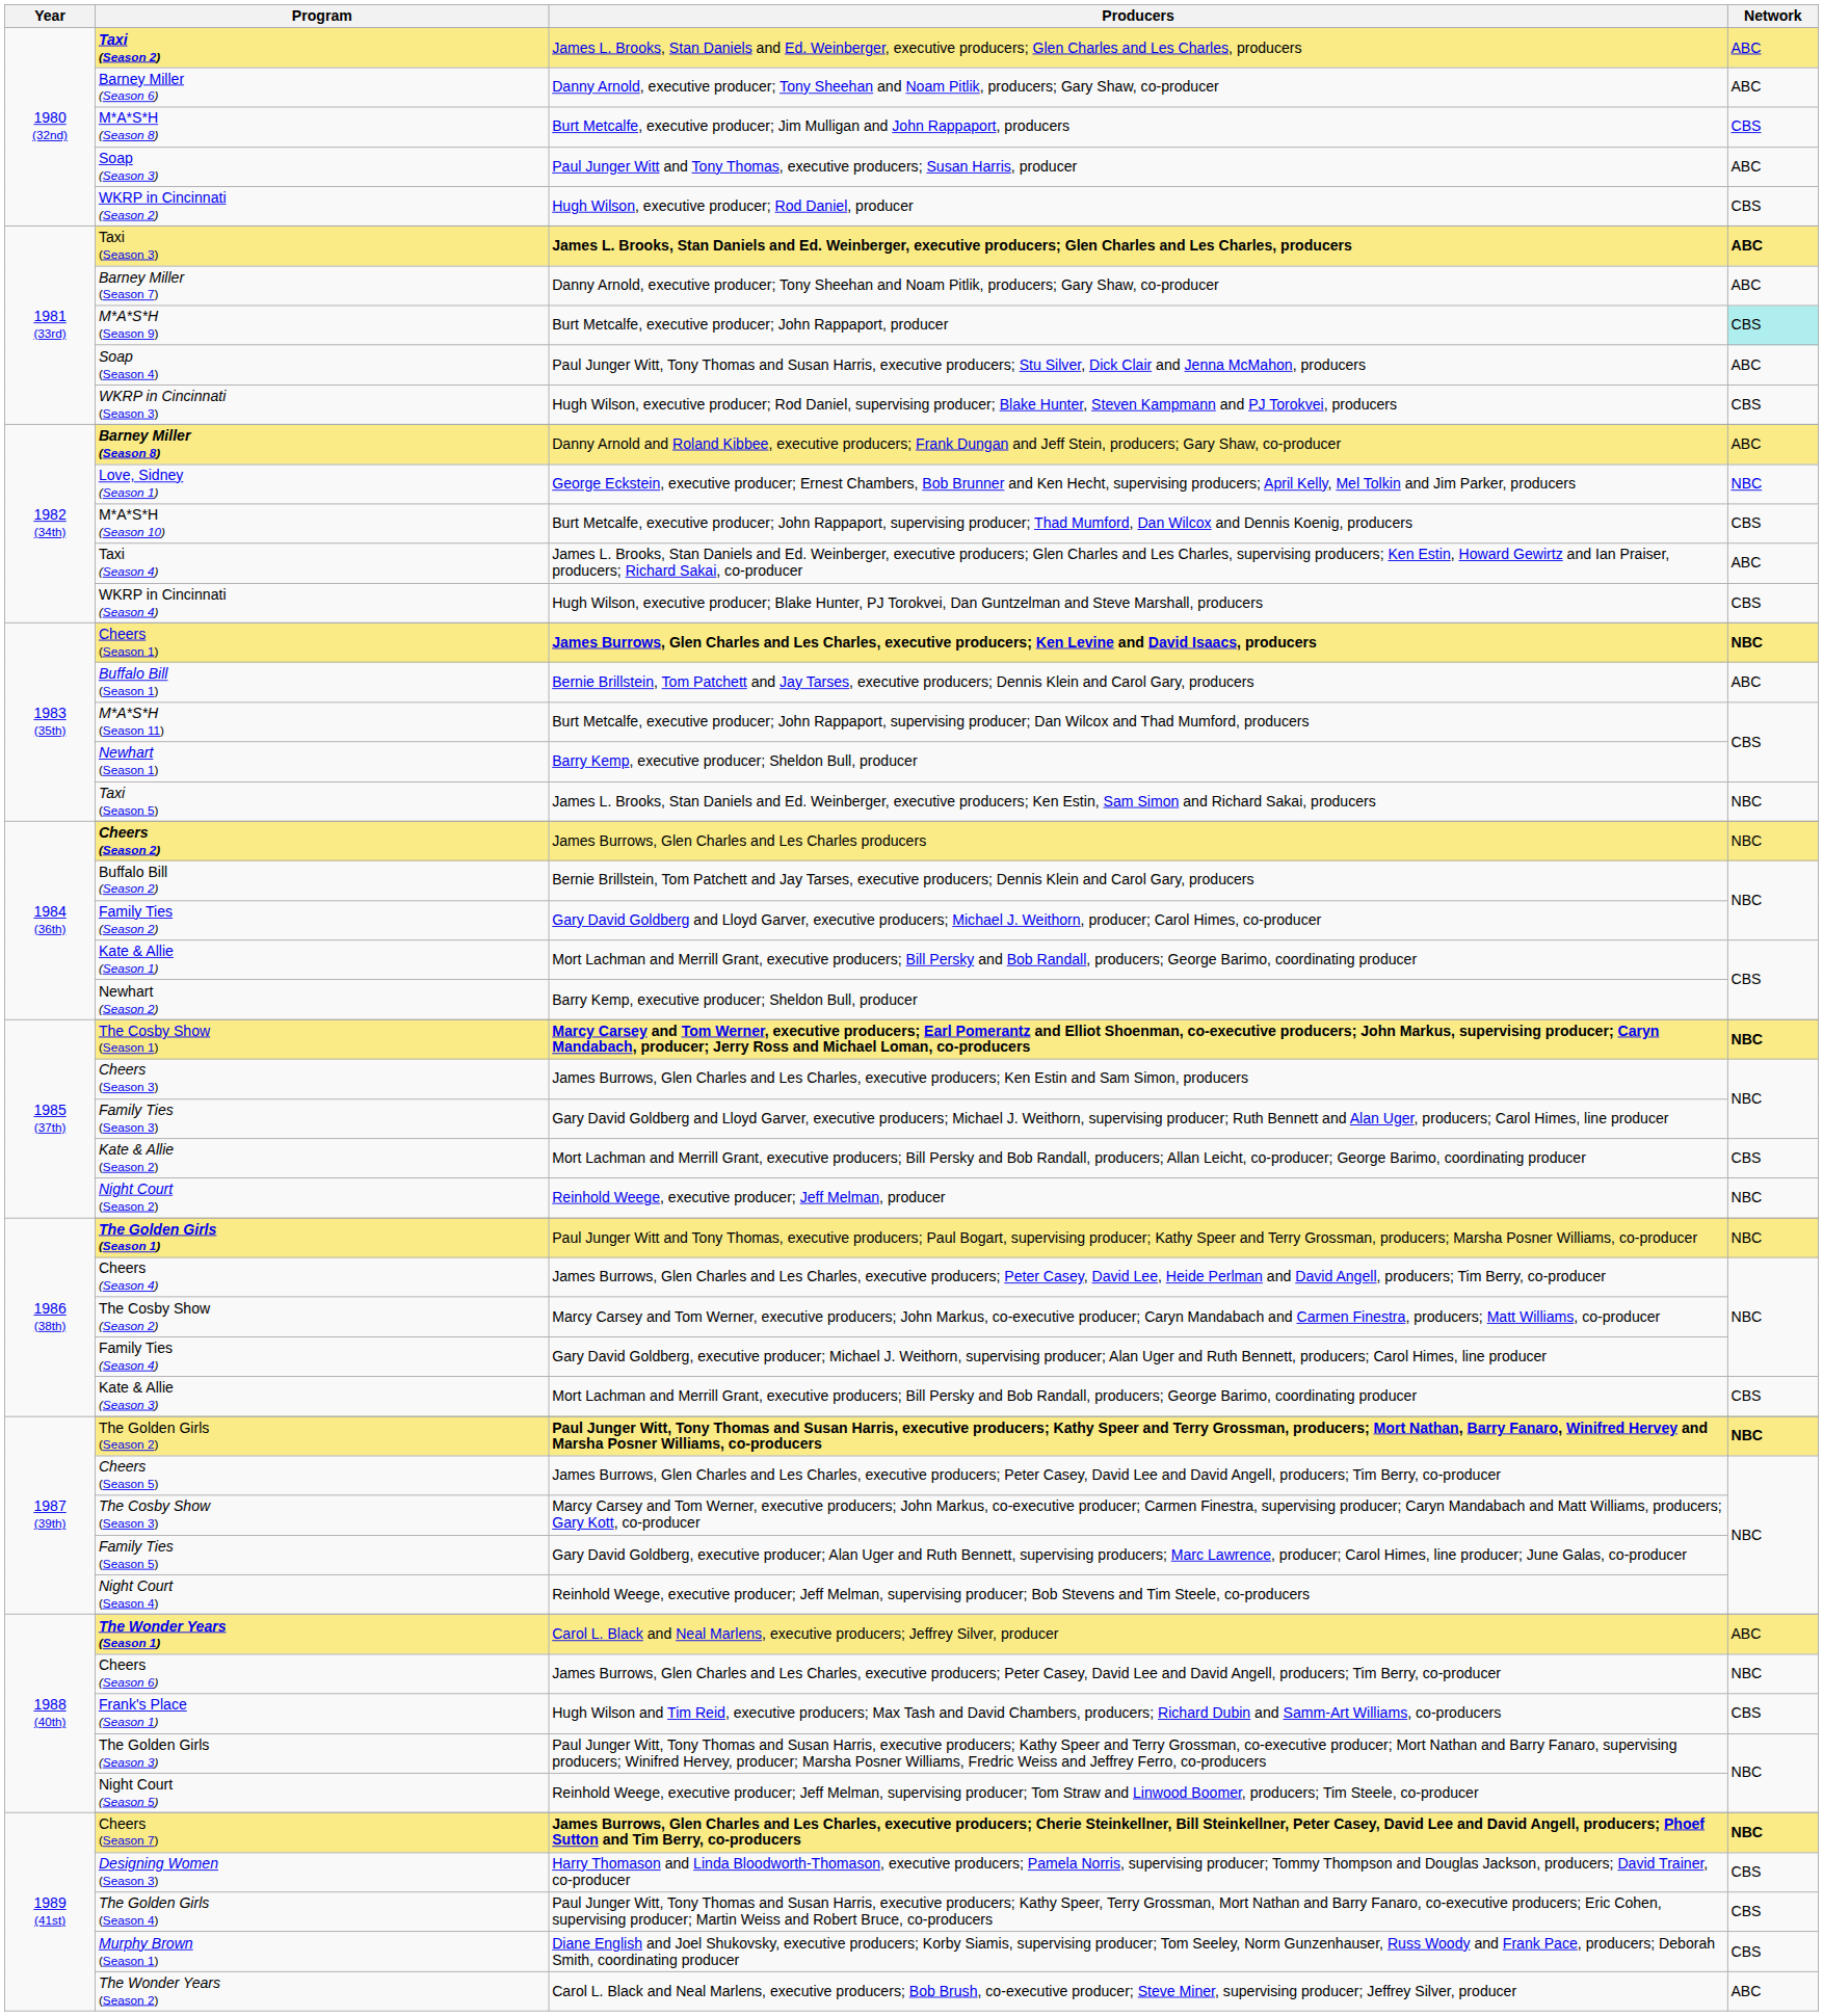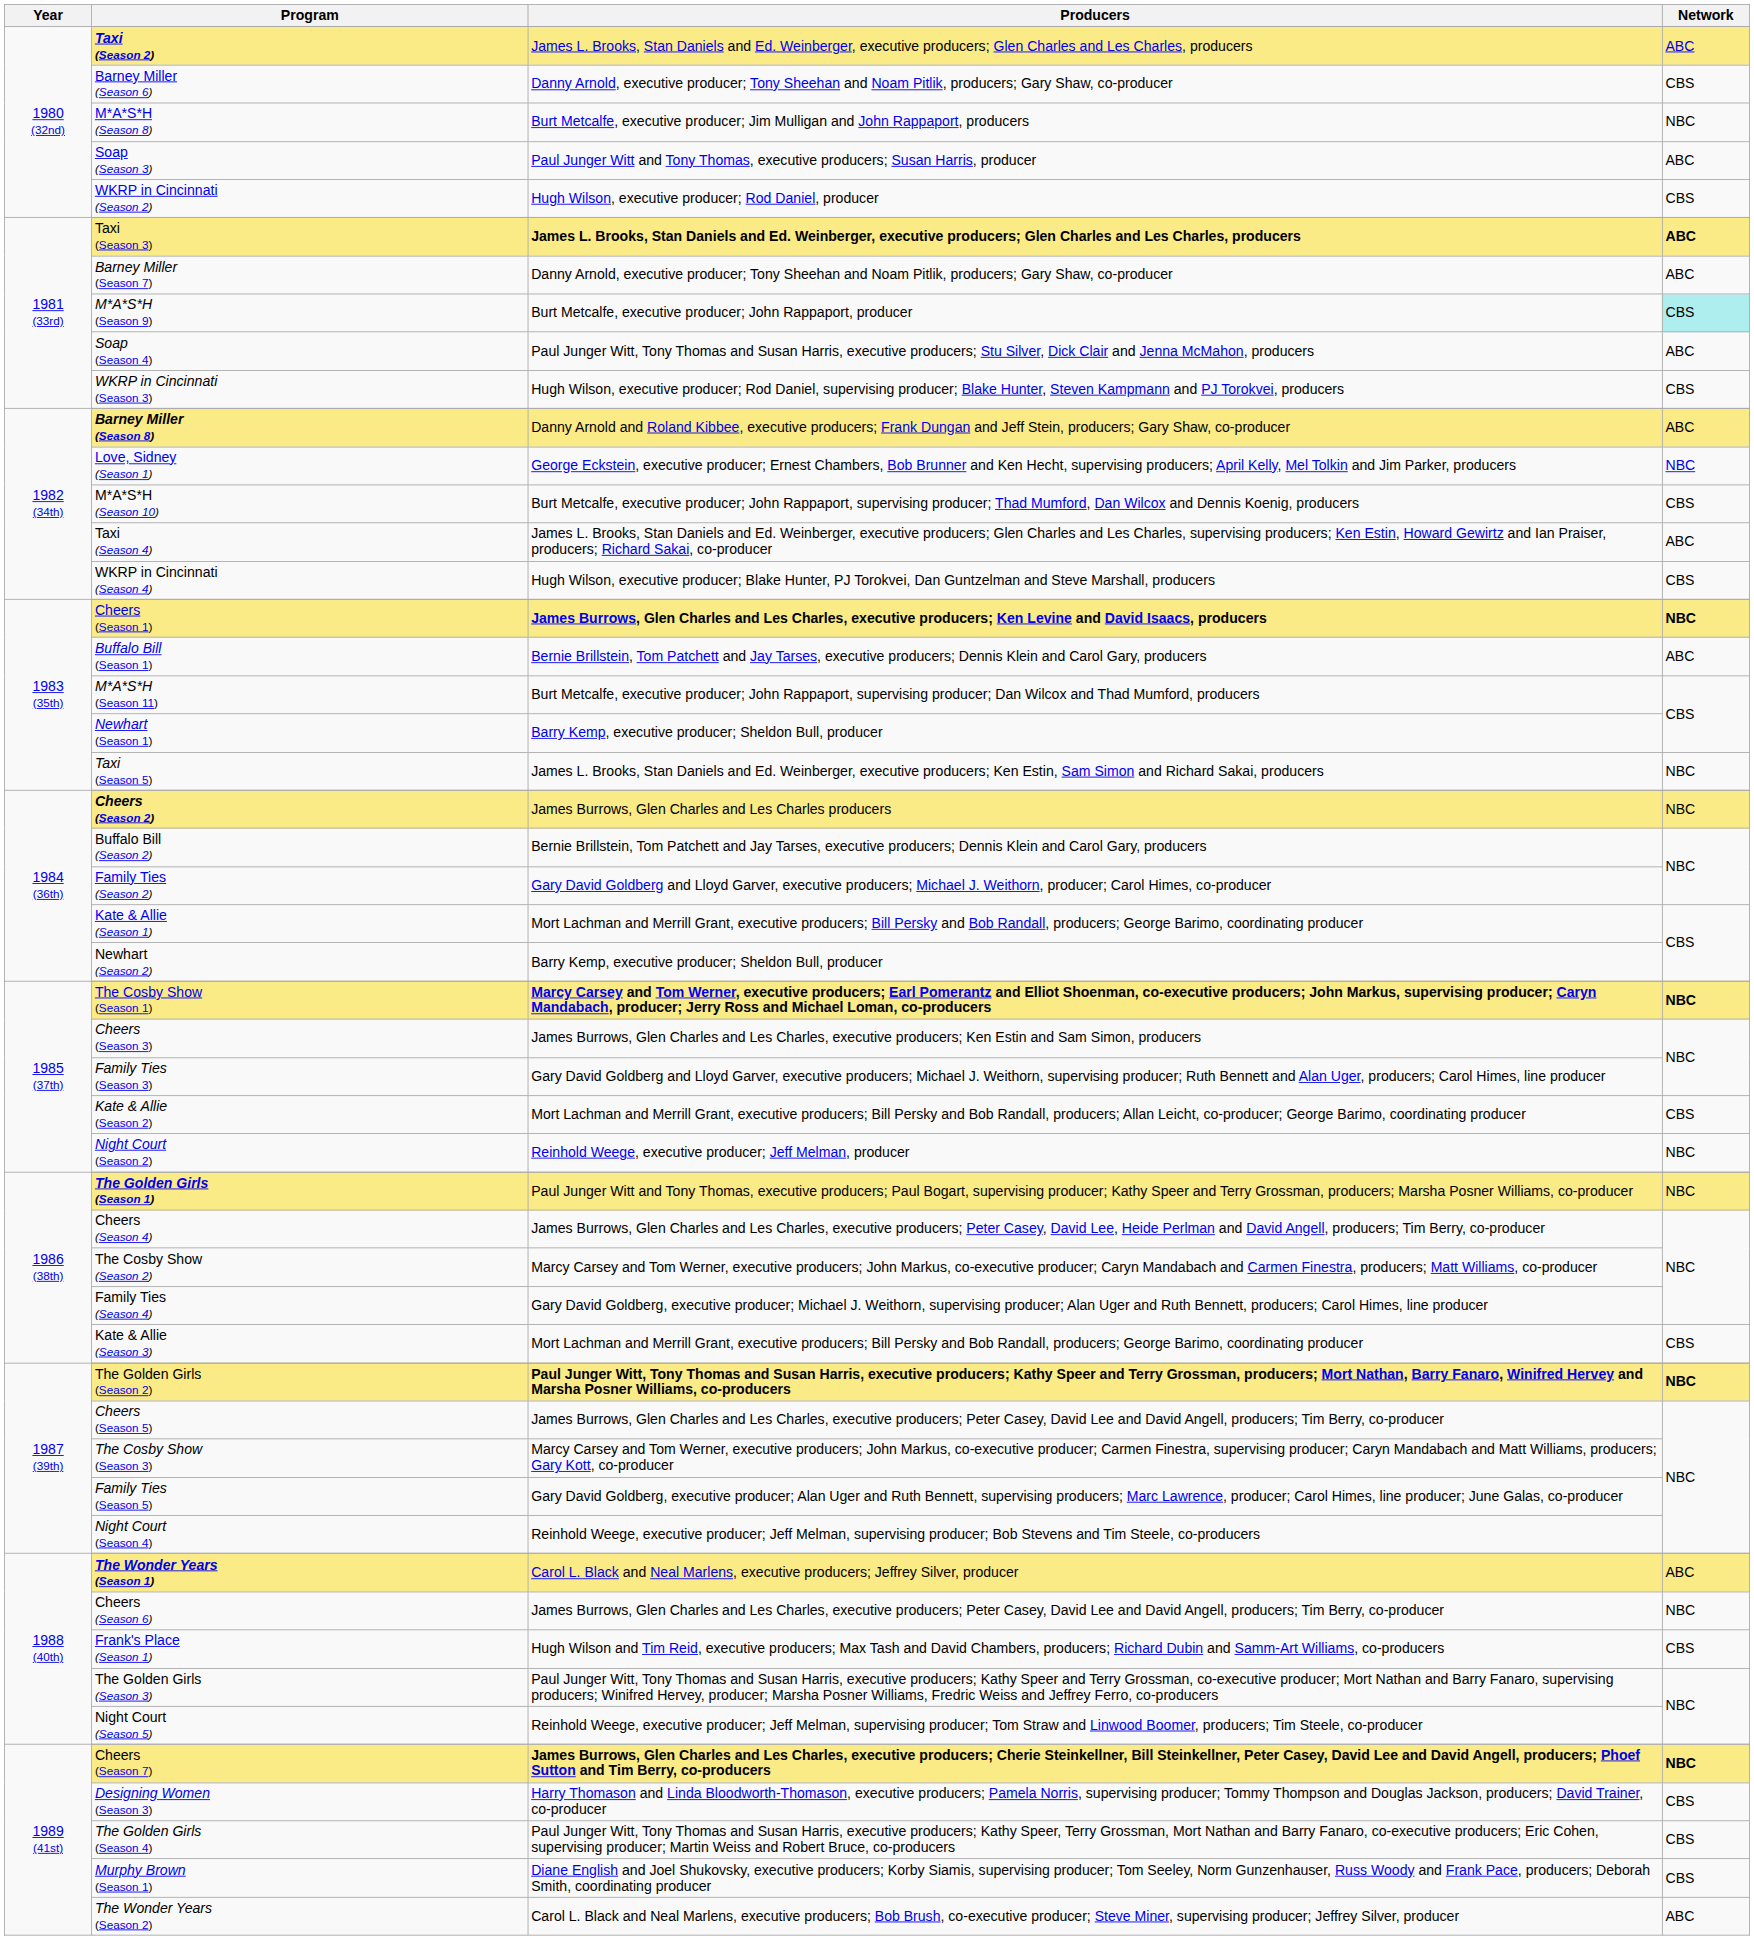Barney Miller (Season 6) | Network: ABC -> CBS
M*A*S*H (Season 8) | Network: CBS -> NBC
